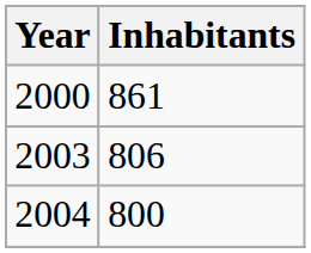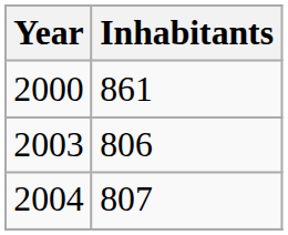2004 | Inhabitants: 800 -> 807
